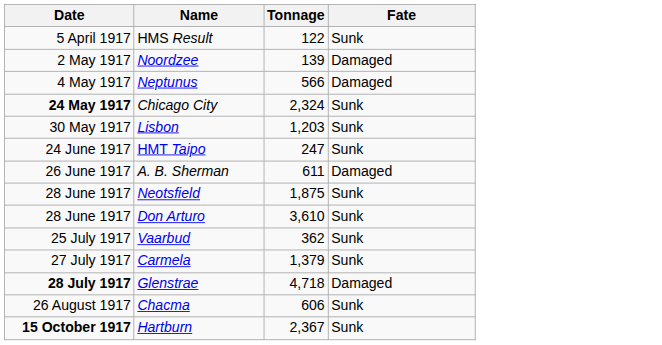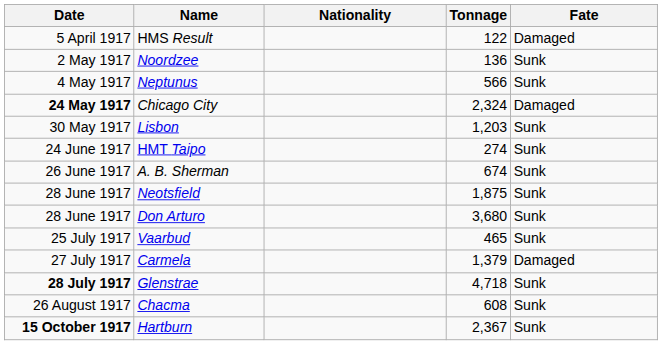+ column: Nationality
HMS Result | Fate: Sunk -> Damaged
Noordzee | Tonnage: 139 -> 136
Noordzee | Fate: Damaged -> Sunk
Neptunus | Fate: Damaged -> Sunk
Chicago City | Fate: Sunk -> Damaged
HMT Taipo | Tonnage: 247 -> 274
A. B. Sherman | Tonnage: 611 -> 674
A. B. Sherman | Fate: Damaged -> Sunk
Don Arturo | Tonnage: 3,610 -> 3,680
Vaarbud | Tonnage: 362 -> 465
Carmela | Fate: Sunk -> Damaged
Glenstrae | Fate: Damaged -> Sunk
Chacma | Tonnage: 606 -> 608
